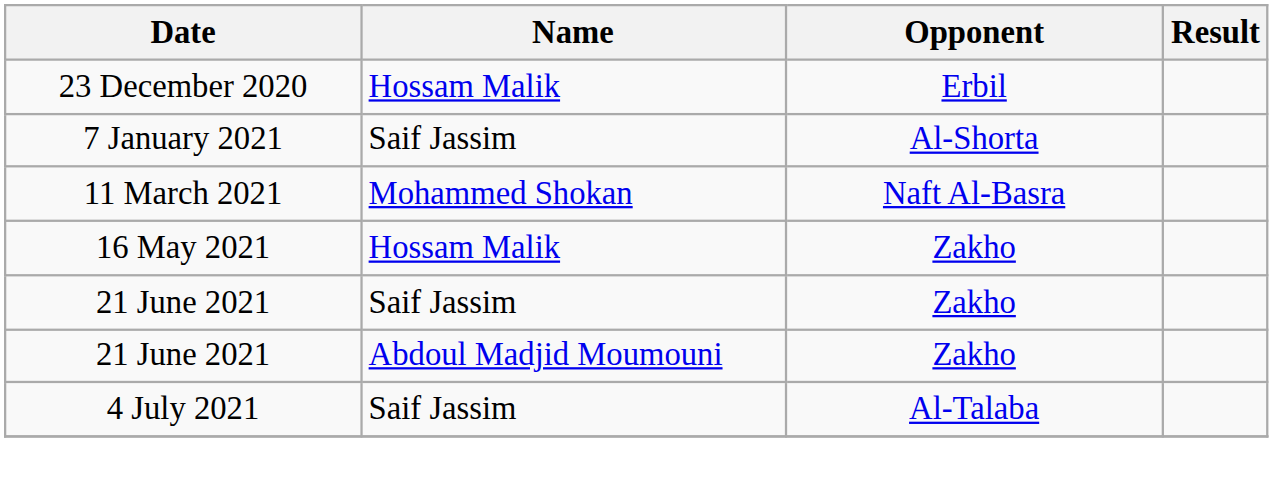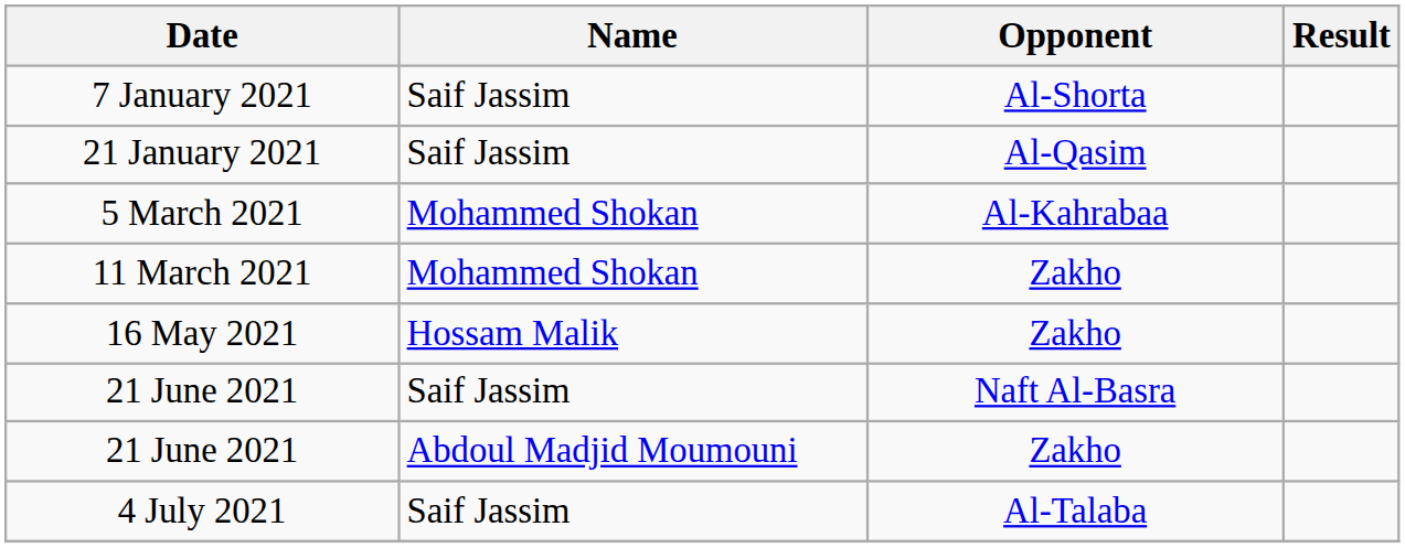- row: 23 December 2020 | Hossam Malik | Erbil
+ row: 21 January 2021 | Saif Jassim | Al-Qasim
+ row: 5 March 2021 | Mohammed Shokan | Al-Kahrabaa
11 March 2021 | Opponent: Naft Al-Basra -> Zakho
21 June 2021 / Saif Jassim | Opponent: Zakho -> Naft Al-Basra
